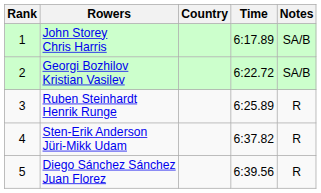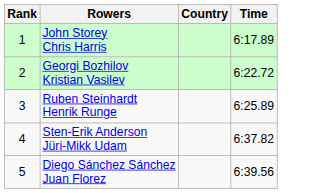- column: Notes | SA/B | SA/B | R | R | R
